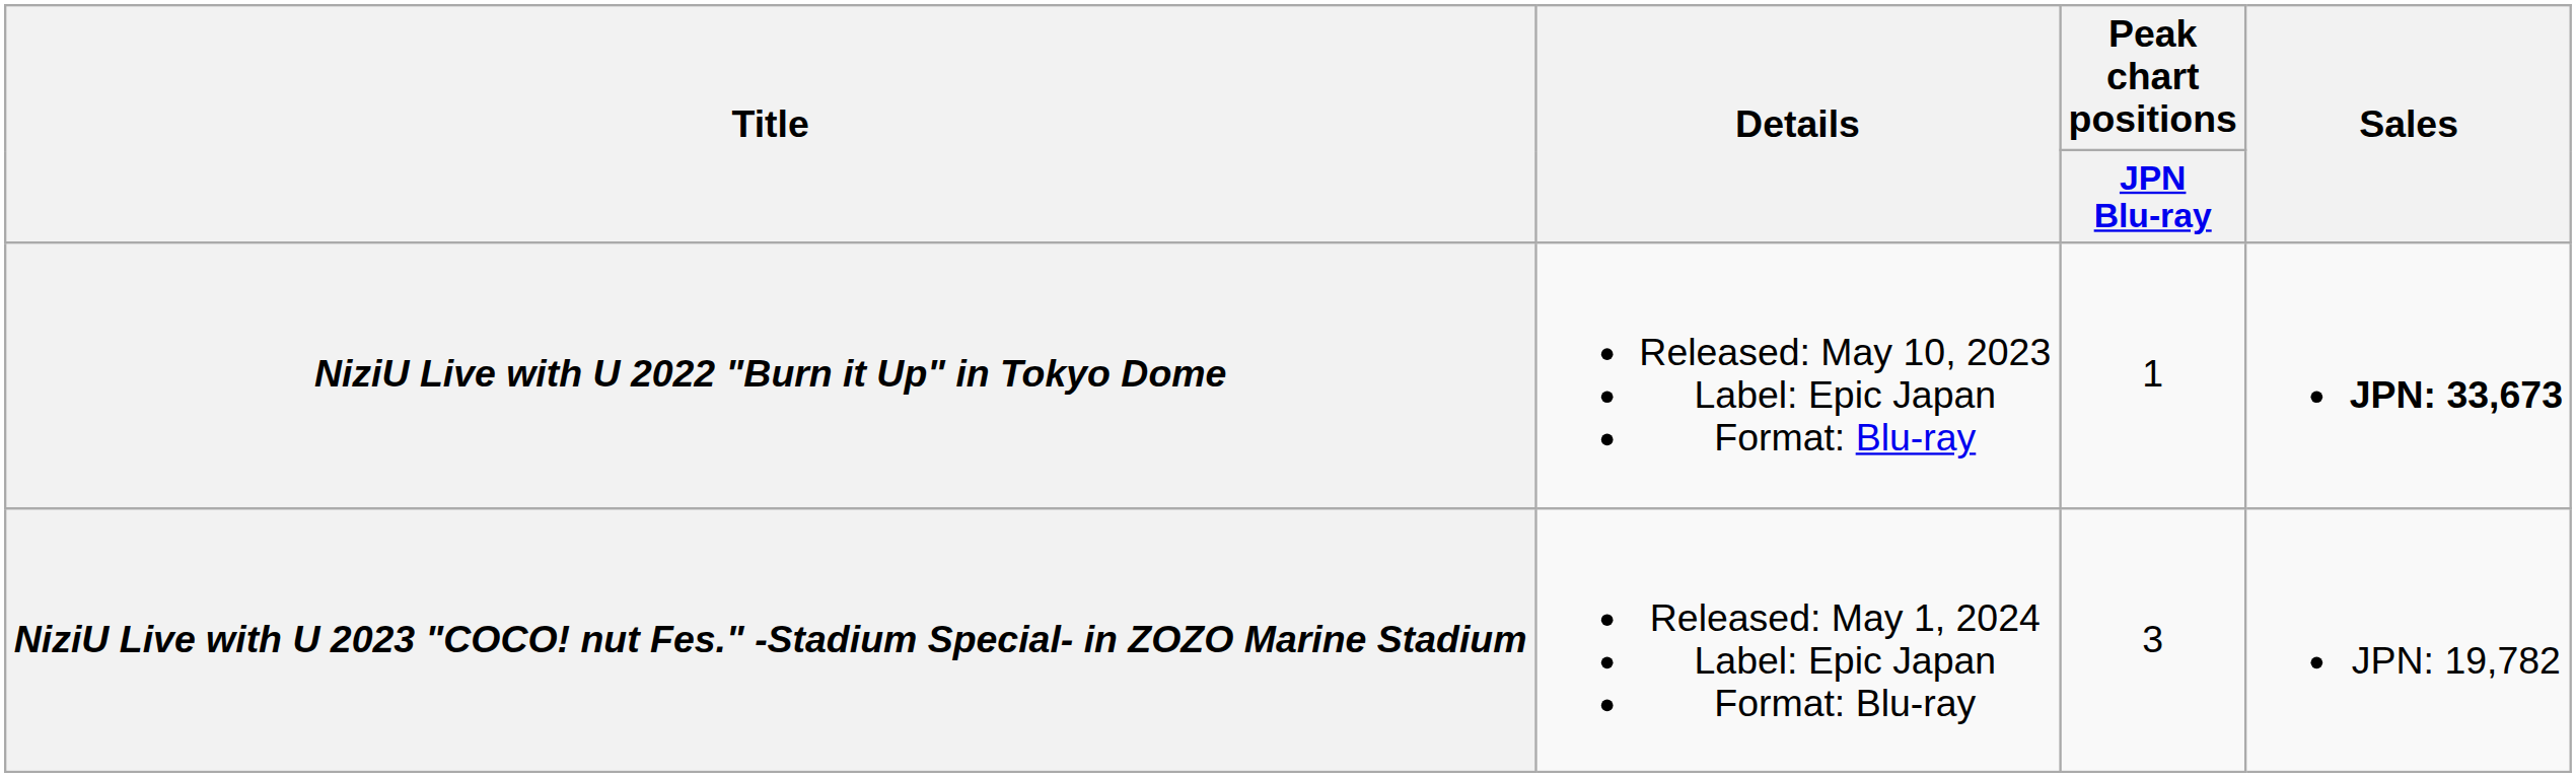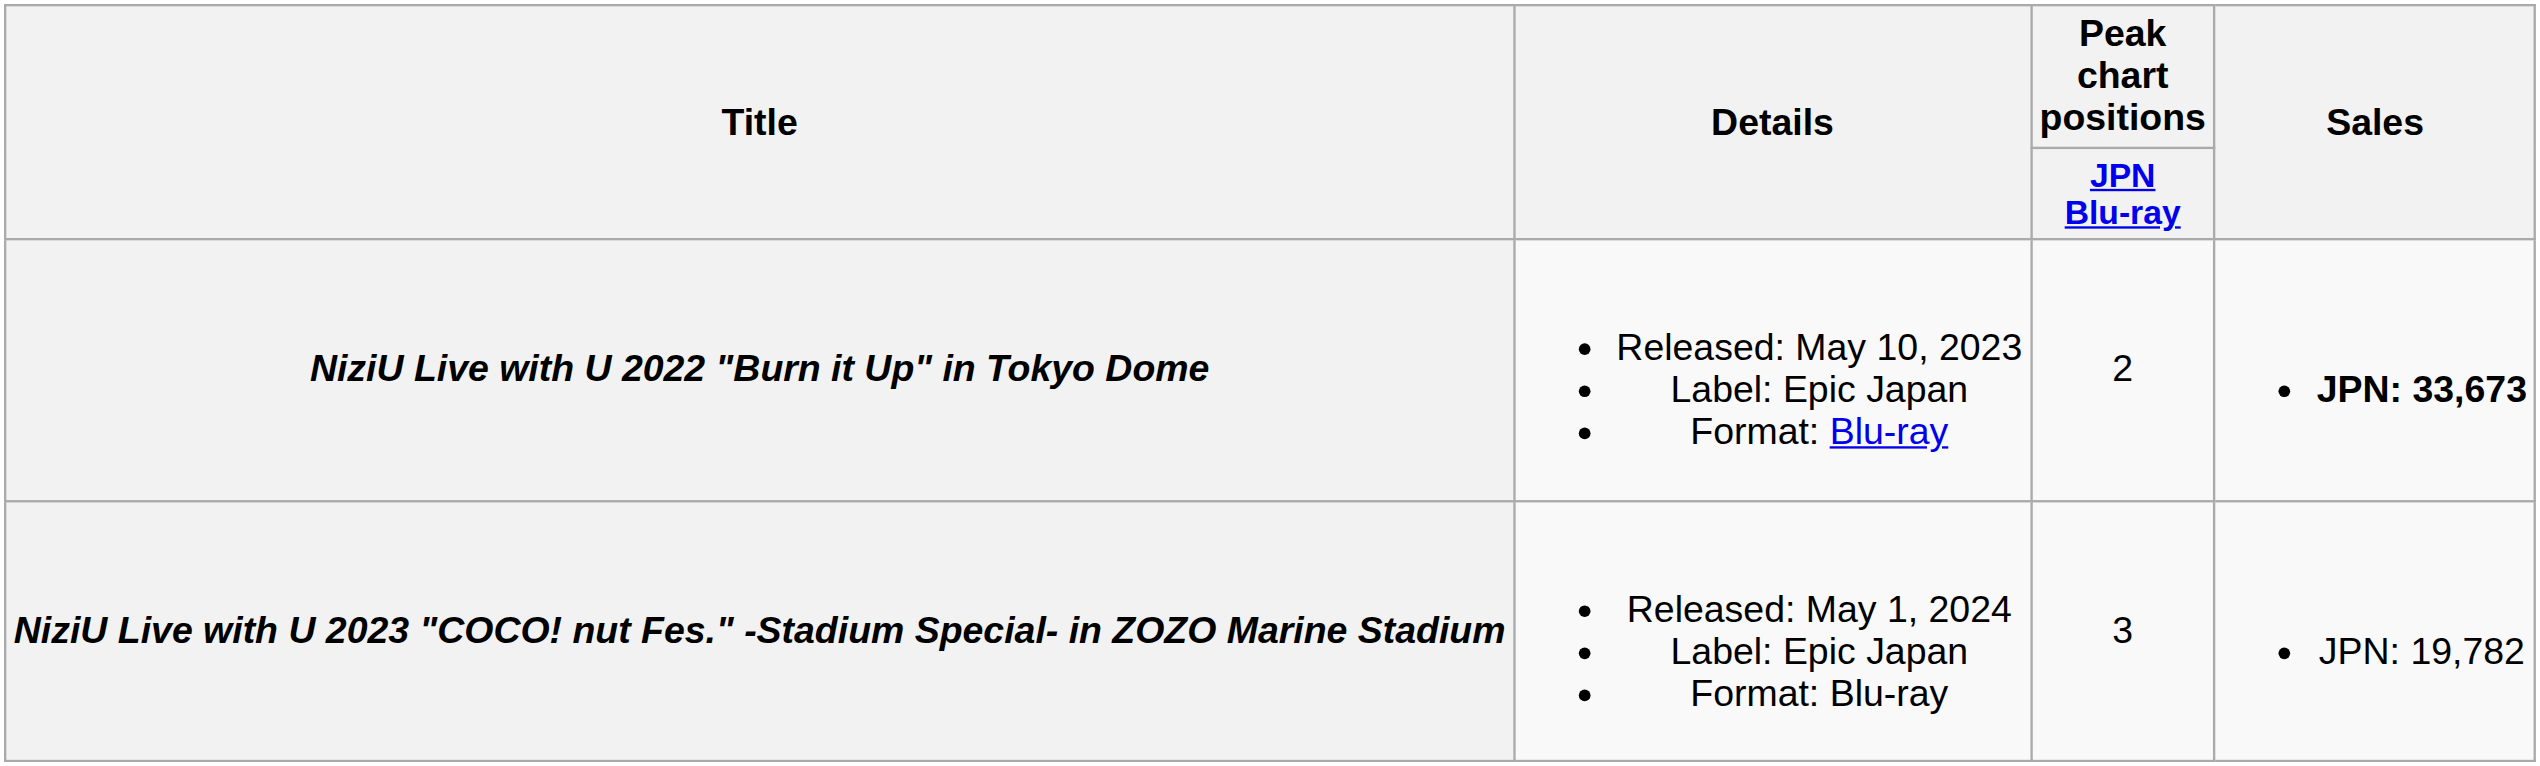NiziU Live with U 2022 "Burn it Up" in Tokyo Dome | Peak chart positions / JPN Blu-ray: 1 -> 2
